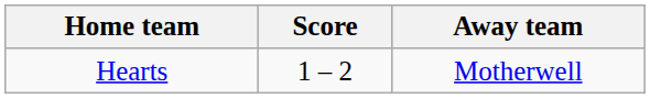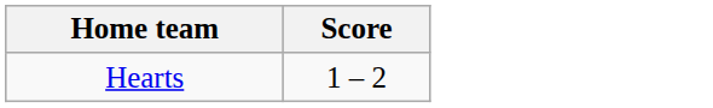- column: Away team | Motherwell
